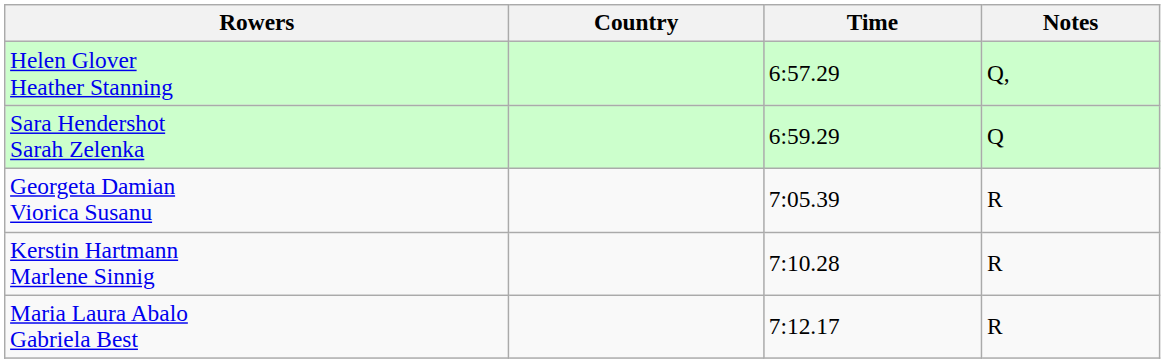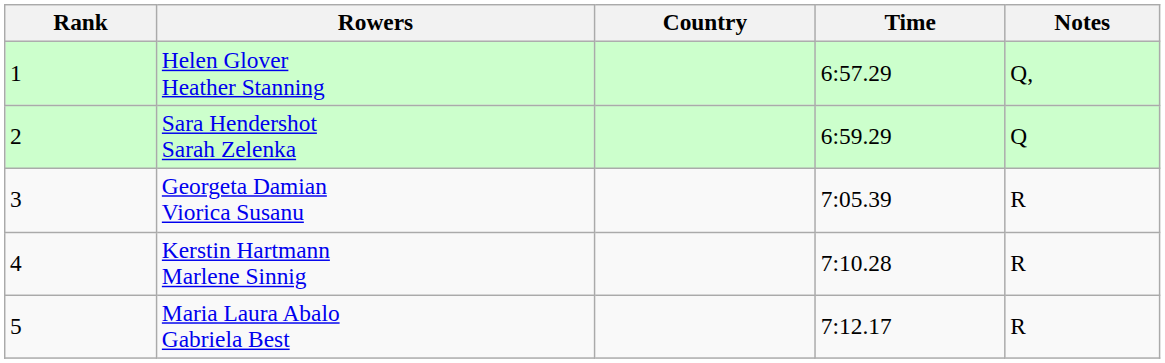+ column: Rank | 1 | 2 | 3 | 4 | 5
